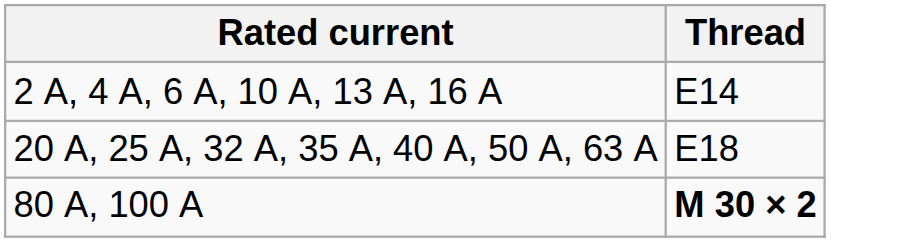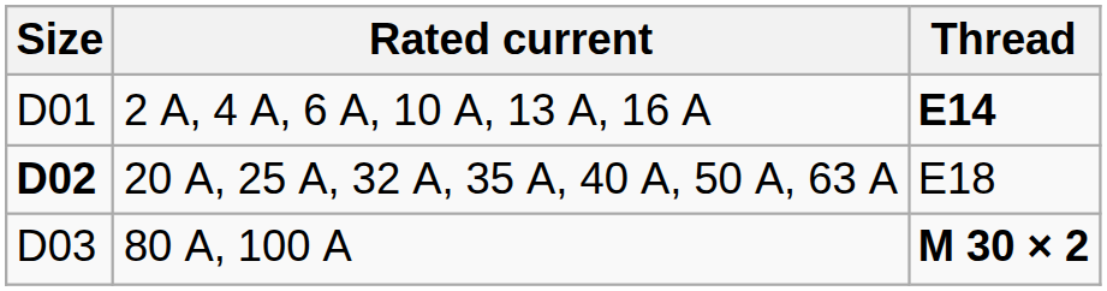+ column: Size | D01 | D02 | D03
2 A, 4 A, 6 A, 10 A, 13 A, 16 A | Thread: normal -> bold
